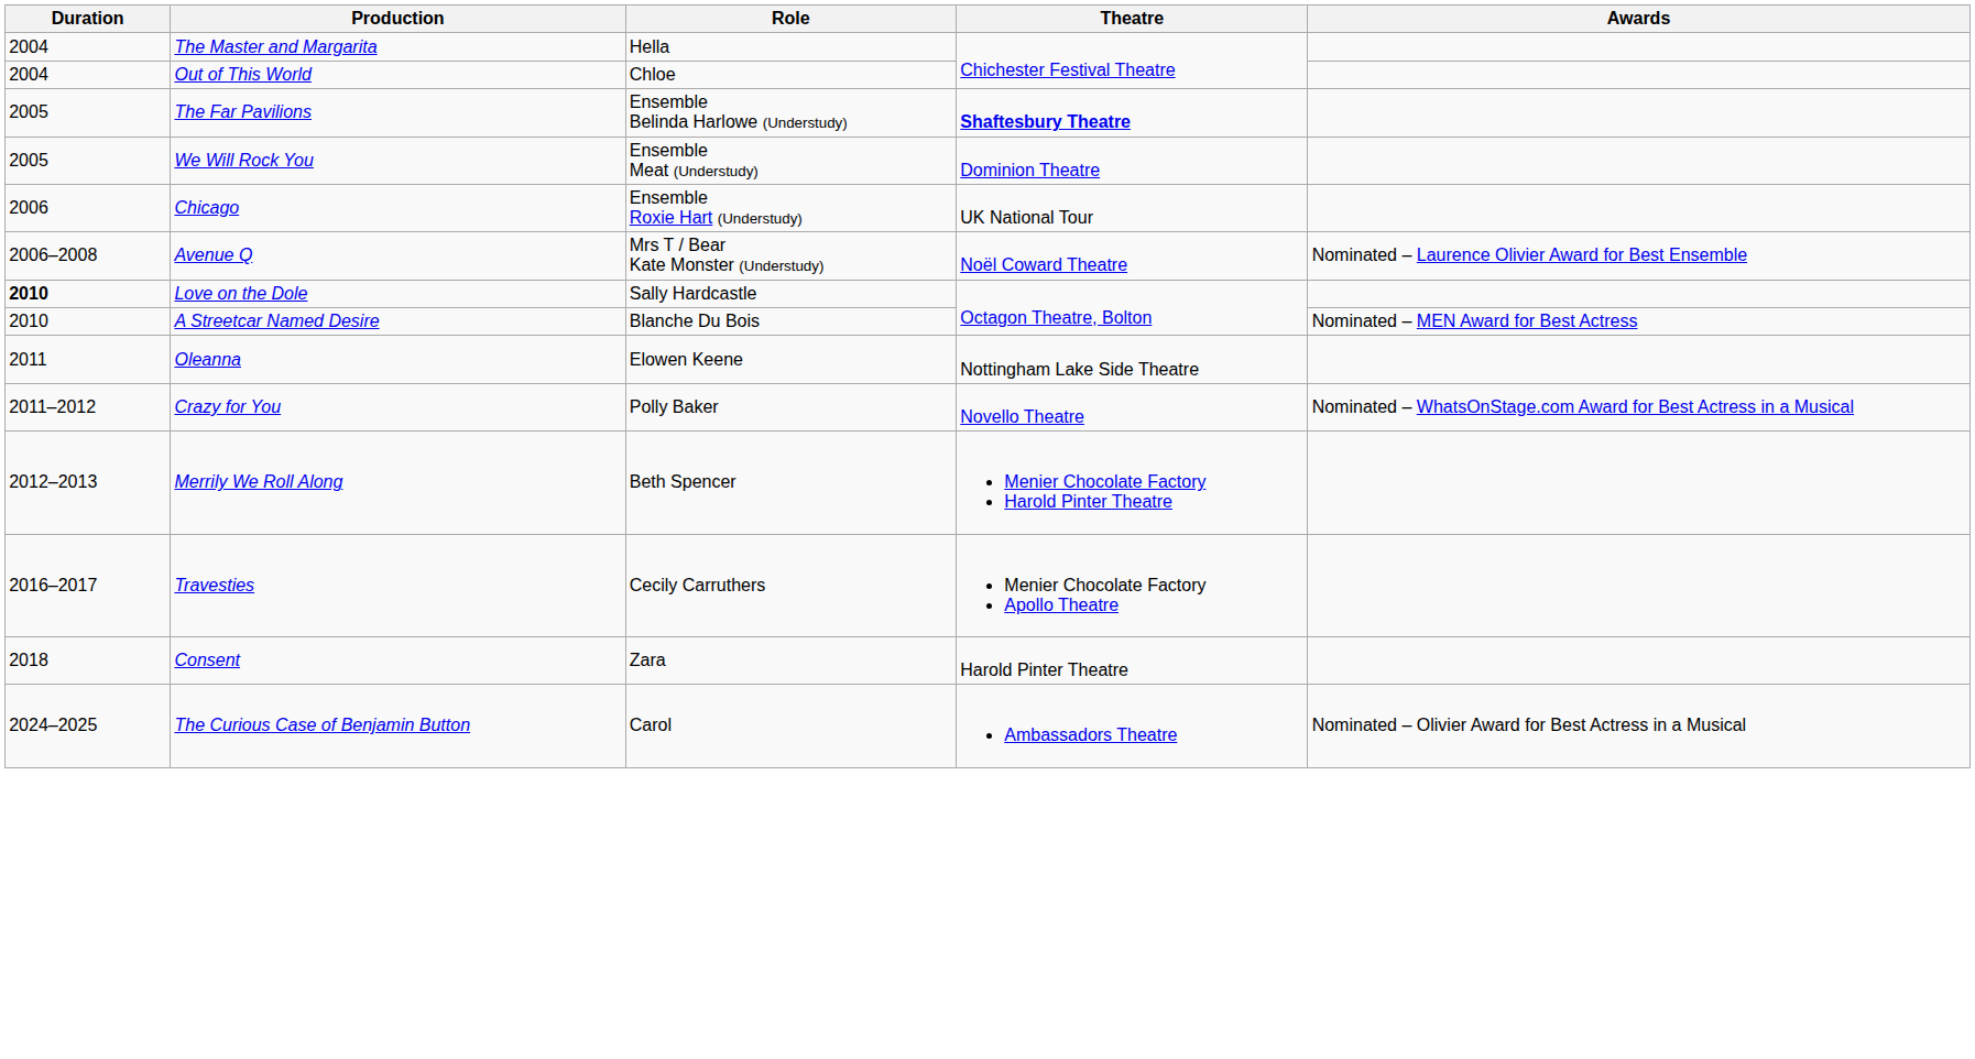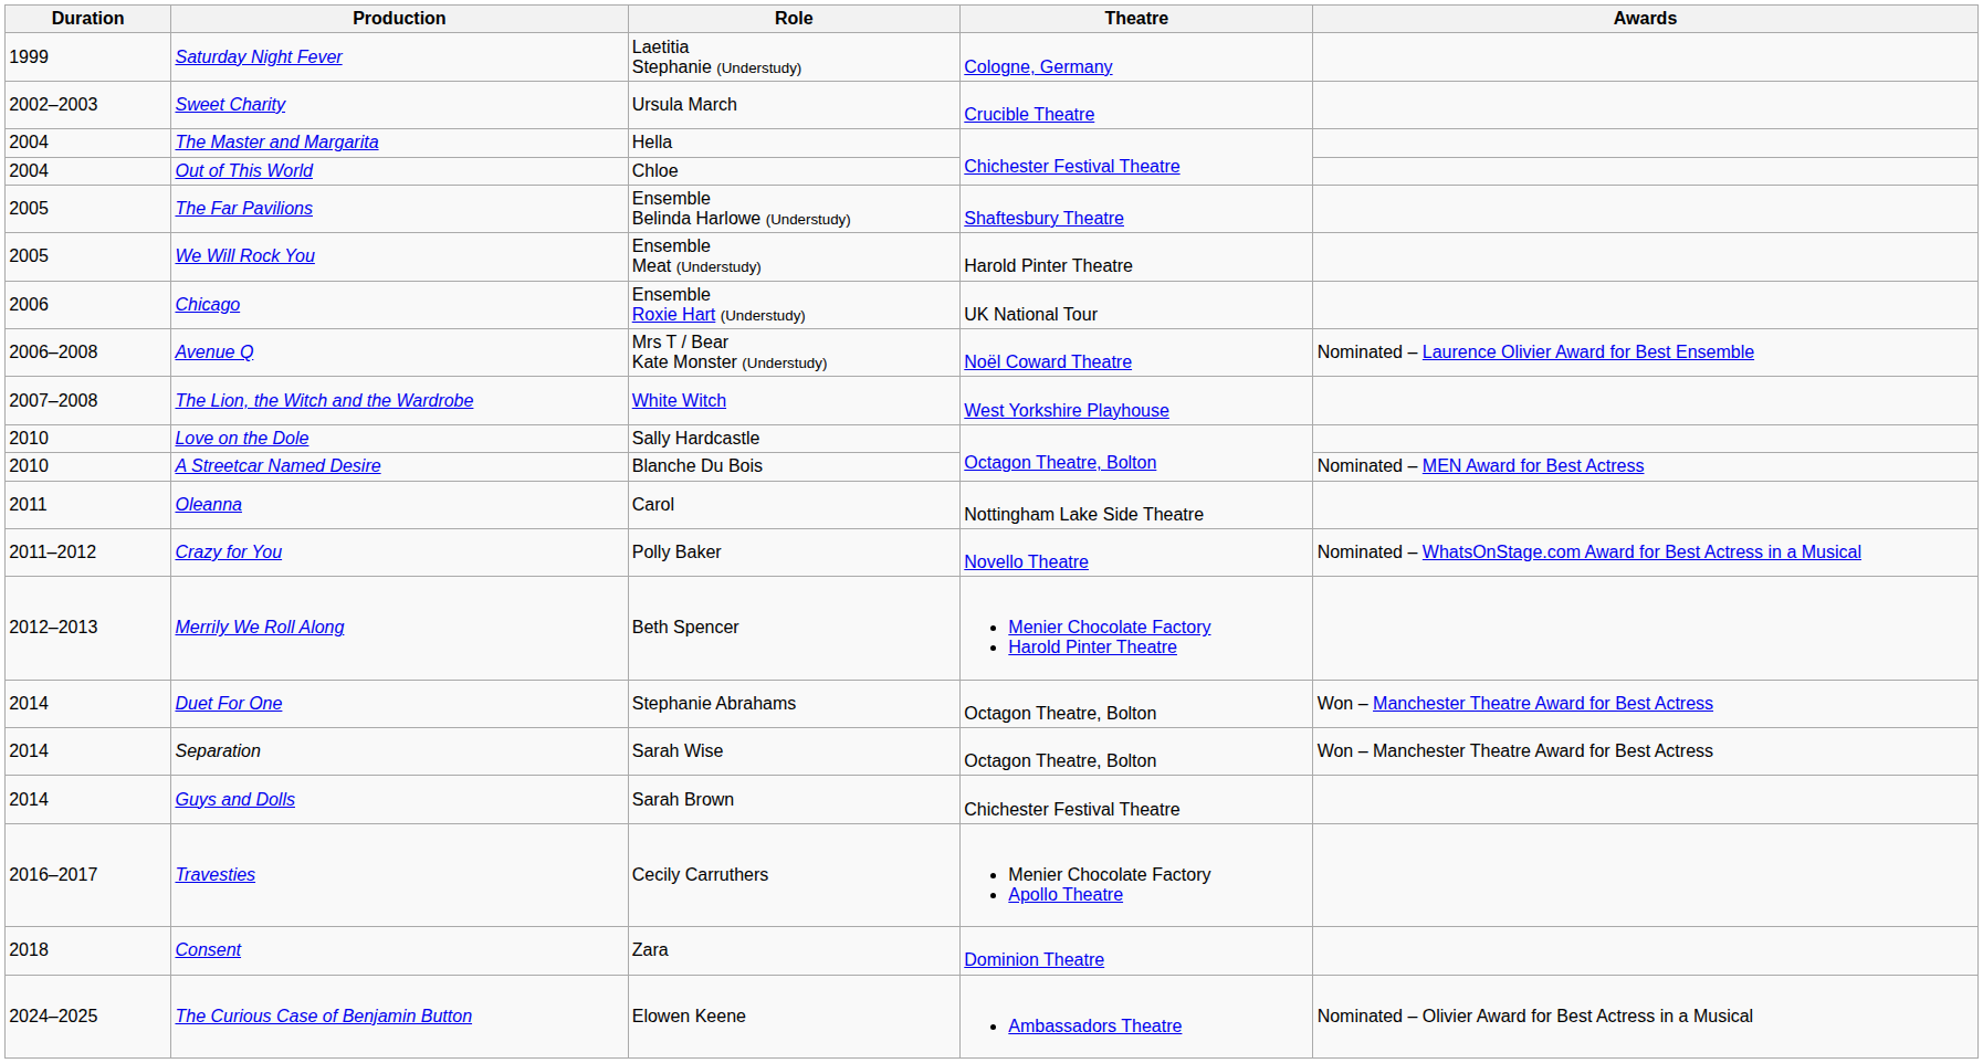+ row: 1999 | Saturday Night Fever | Laetitia Stephanie (Understudy) | Cologne, Germany
+ row: 2002–2003 | Sweet Charity | Ursula March | Crucible Theatre
The Far Pavilions | Theatre: bold -> normal
We Will Rock You | Theatre: Dominion Theatre -> Harold Pinter Theatre
+ row: 2007–2008 | The Lion, the Witch and the Wardrobe | White Witch | West Yorkshire Playhouse
Love on the Dole | Duration: bold -> normal
Oleanna | Role: Elowen Keene -> Carol
+ row: 2014 | Duet For One | Stephanie Abrahams | Octagon Theatre, Bolton | Won – Manchester Theatre Award for Best Actress
+ row: 2014 | Separation | Sarah Wise | Octagon Theatre, Bolton | Won – Manchester Theatre Award for Best Actress
+ row: 2014 | Guys and Dolls | Sarah Brown | Chichester Festival Theatre
Consent | Theatre: Harold Pinter Theatre -> Dominion Theatre
The Curious Case of Benjamin Button | Role: Carol -> Elowen Keene
